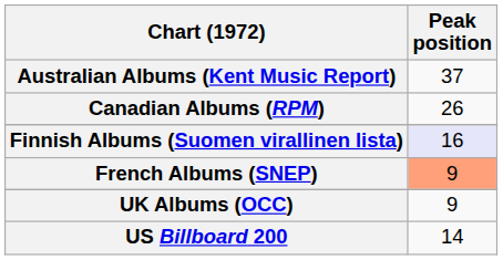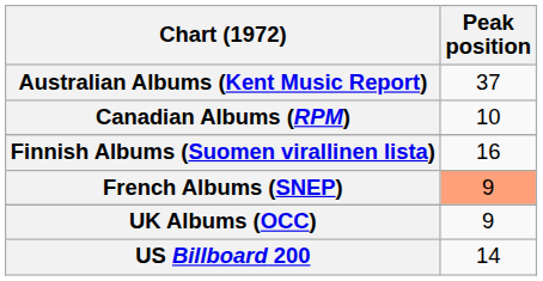Canadian Albums (RPM) | Peak position: 26 -> 10
Finnish Albums (Suomen virallinen lista) | Peak position: lavender background -> no background
